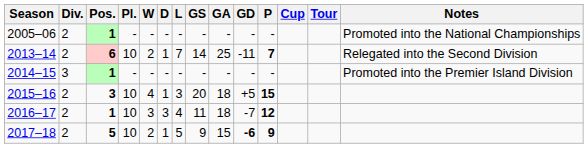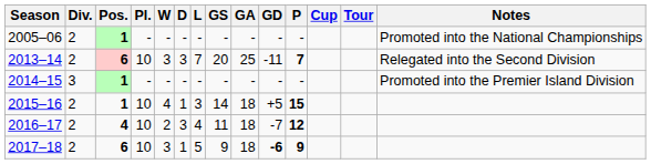2013–14 | W: 2 -> 3
2013–14 | D: 1 -> 3
2013–14 | GS: 14 -> 20
2015–16 | Pos.: 3 -> 1
2015–16 | GS: 20 -> 14
2016–17 | Pos.: 1 -> 4
2016–17 | W: 3 -> 2
2017–18 | Pos.: 5 -> 6
2017–18 | W: 2 -> 3
2017–18 | GA: 15 -> 18
